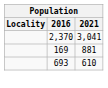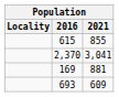+ row: 615 | 855
693 | 2021: 610 -> 609
